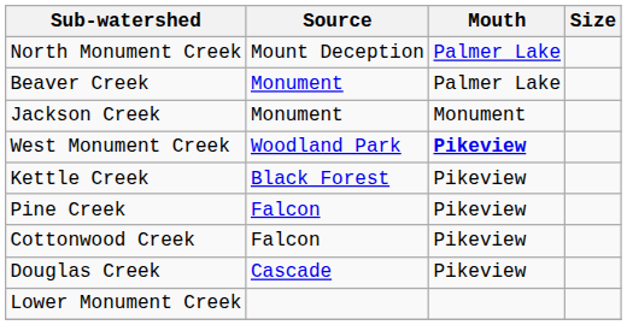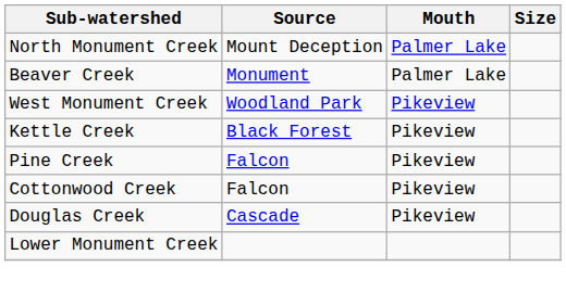- row: Jackson Creek | Monument | Monument
West Monument Creek | Mouth: bold -> normal
